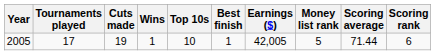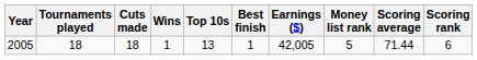2005 | Tournaments played: 17 -> 18
2005 | Cuts made: 19 -> 18
2005 | Top 10s: 10 -> 13
